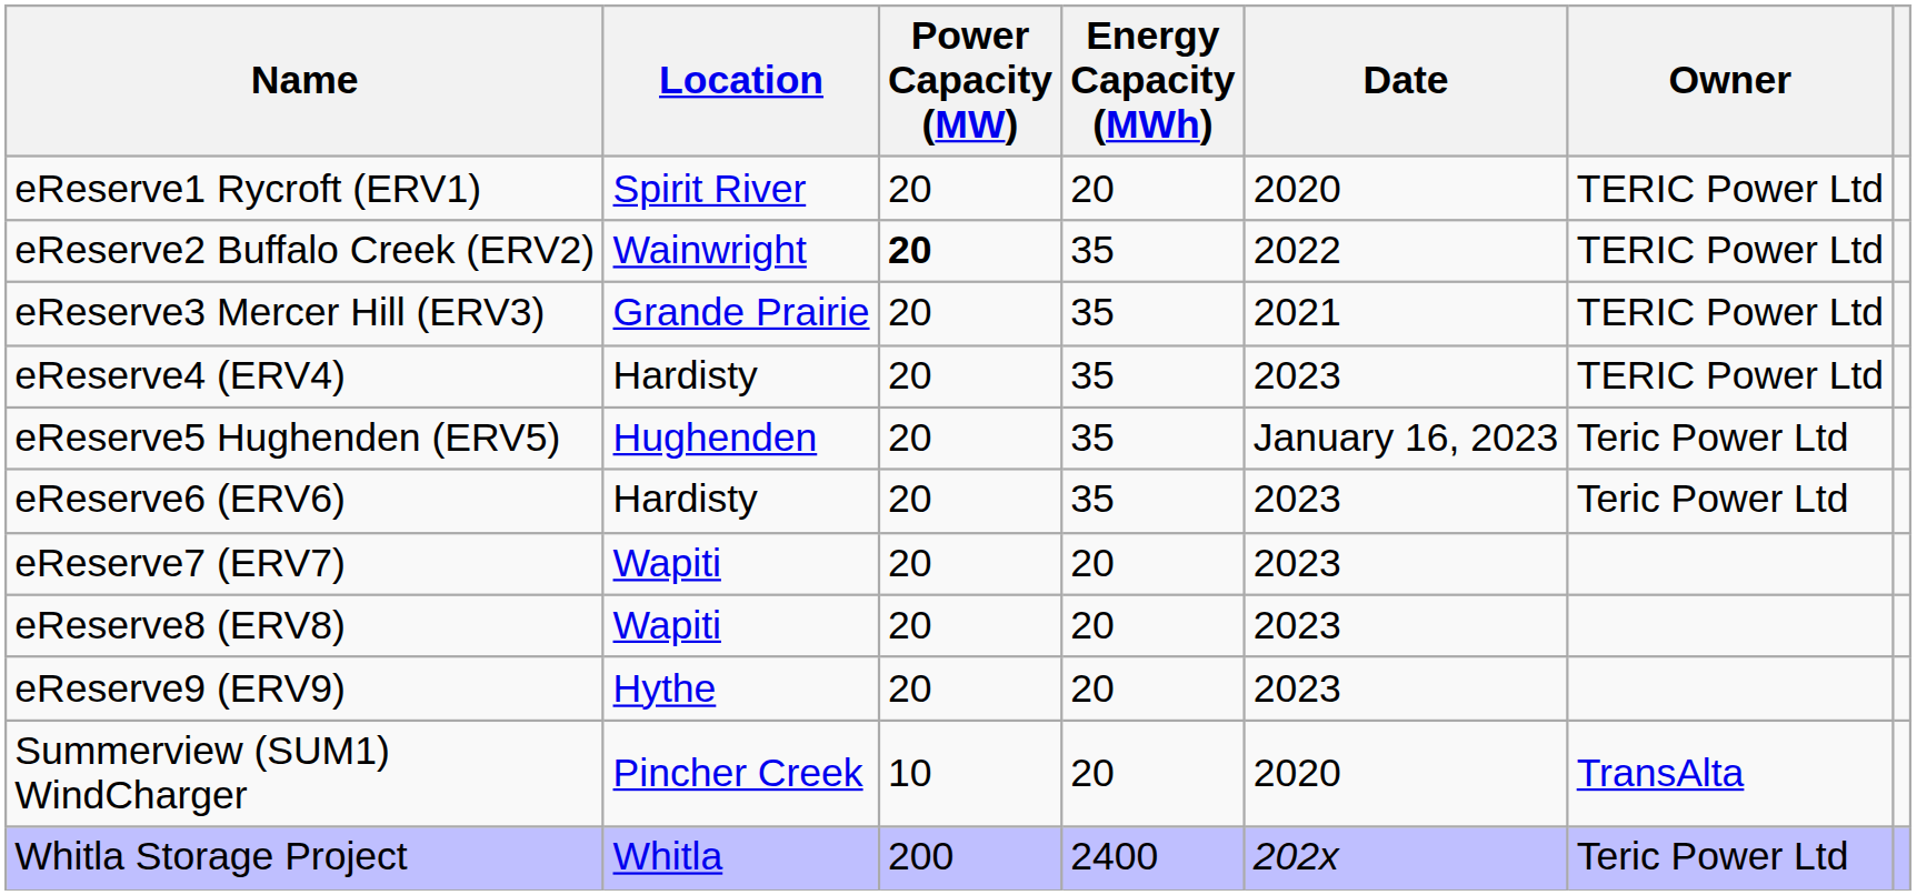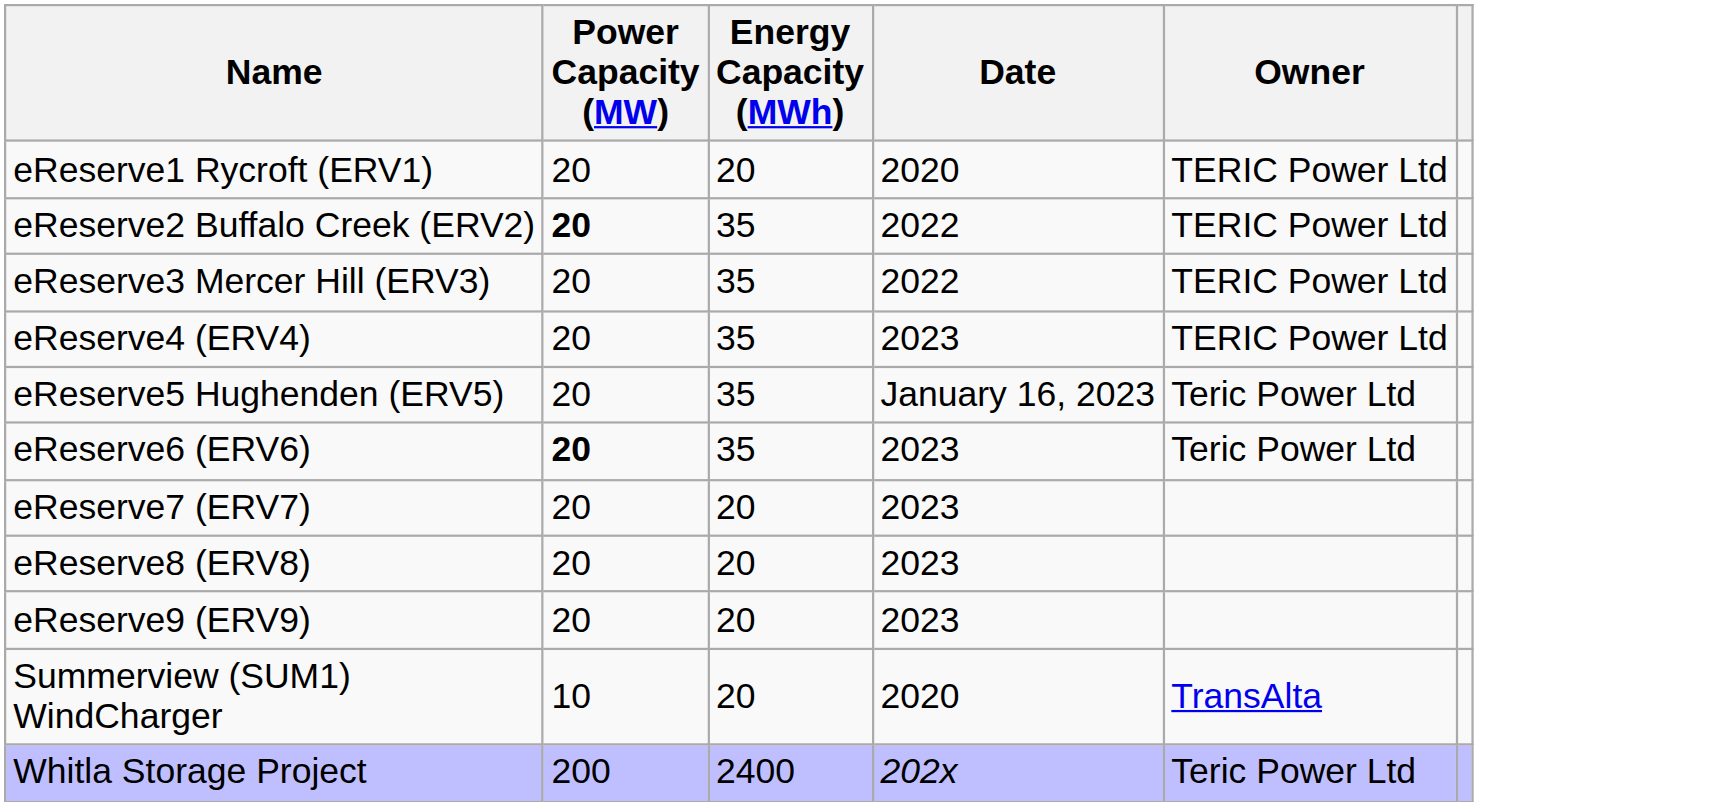- column: Location | Spirit River | Wainwright | Grande Prairie | Hardisty | Hughenden | Hardisty | Wapiti | Wapiti | Hythe | Pincher Creek | Whitla
eReserve3 Mercer Hill (ERV3) | Date: 2021 -> 2022
eReserve6 (ERV6) | Power Capacity (MW): normal -> bold
